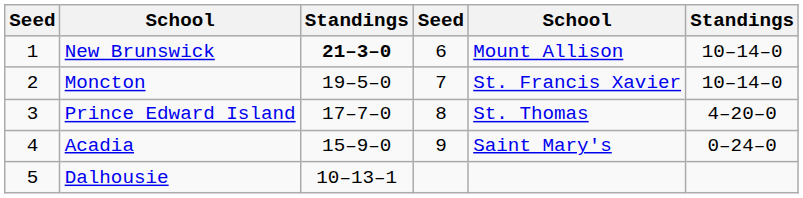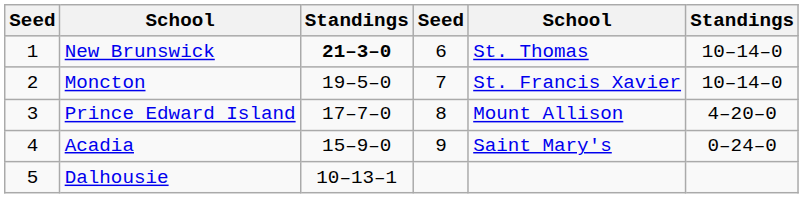New Brunswick | column 5: Mount Allison -> St. Thomas
Prince Edward Island | column 5: St. Thomas -> Mount Allison
